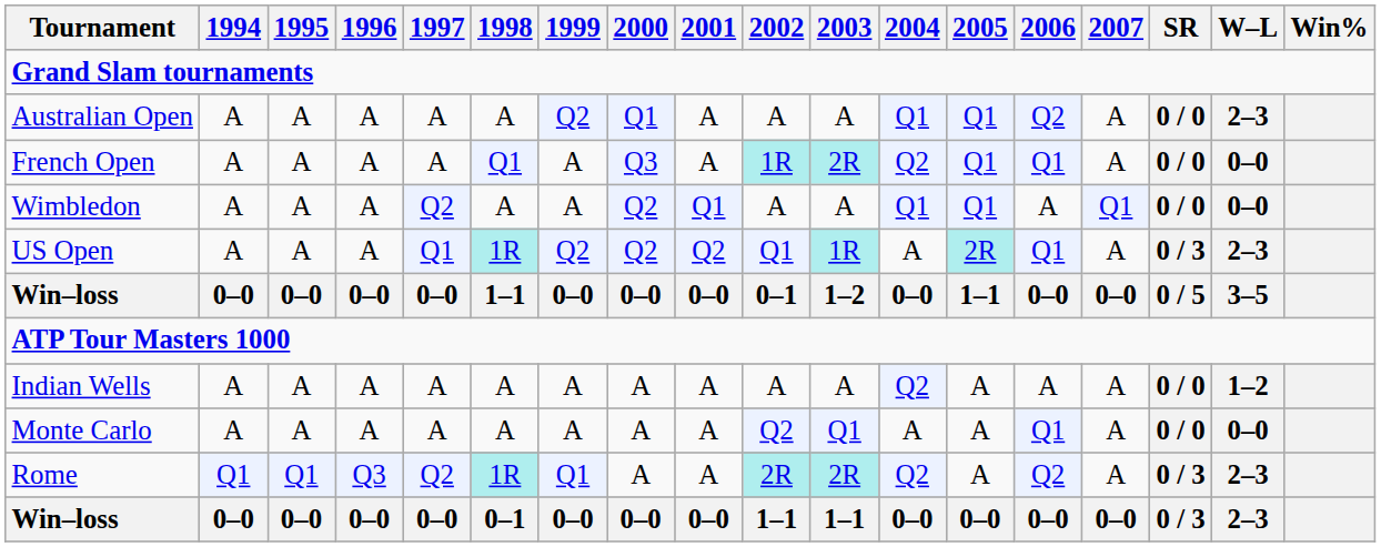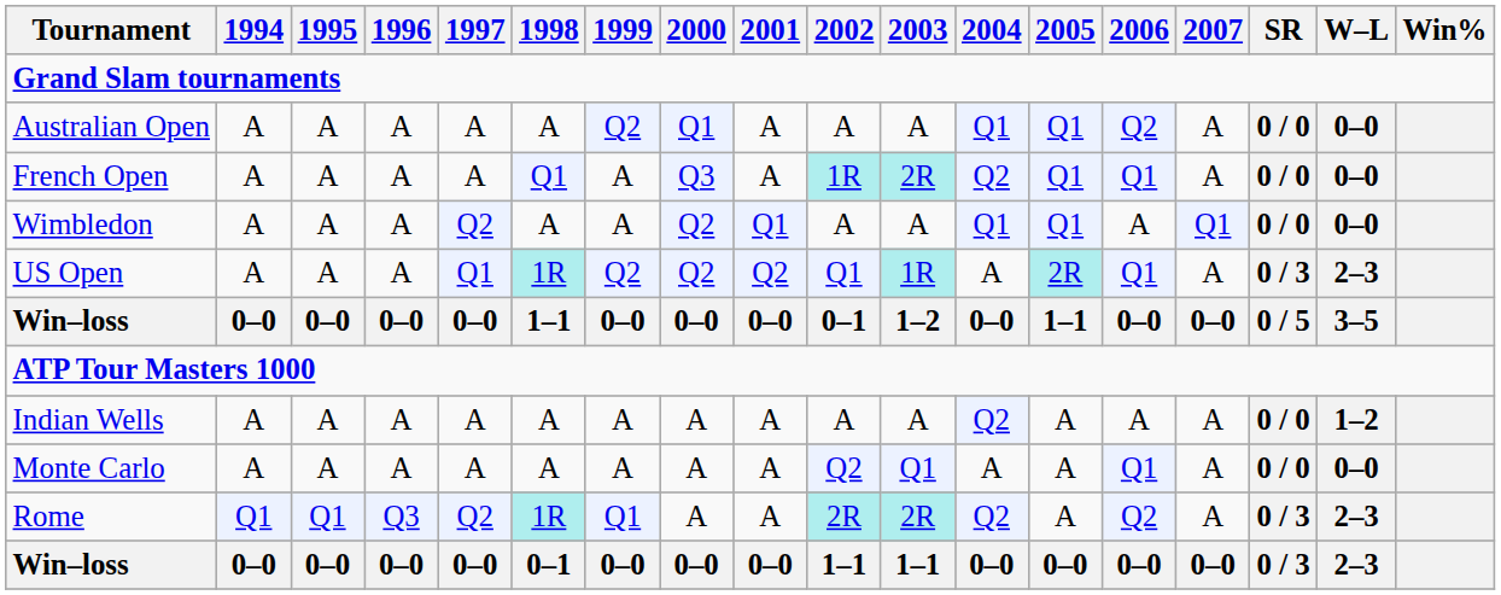Australian Open | W–L: 2–3 -> 0–0
